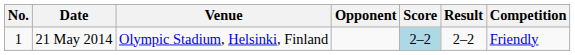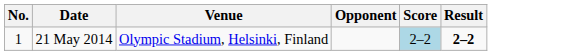- column: Competition | Friendly
21 May 2014 | Result: normal -> bold
